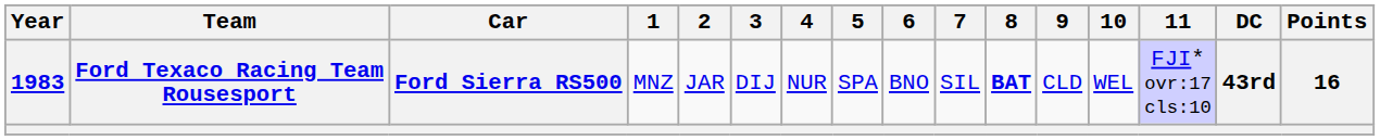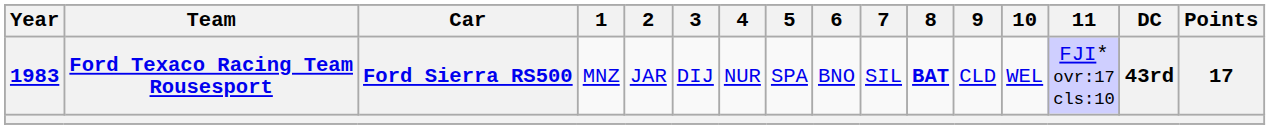Ford Texaco Racing Team Rousesport | Points: 16 -> 17
